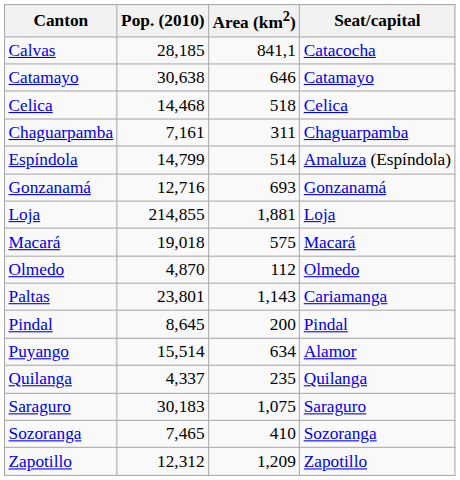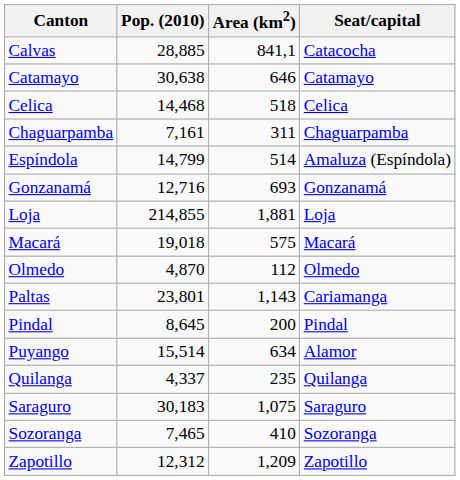Calvas | Pop. (2010): 28,185 -> 28,885
